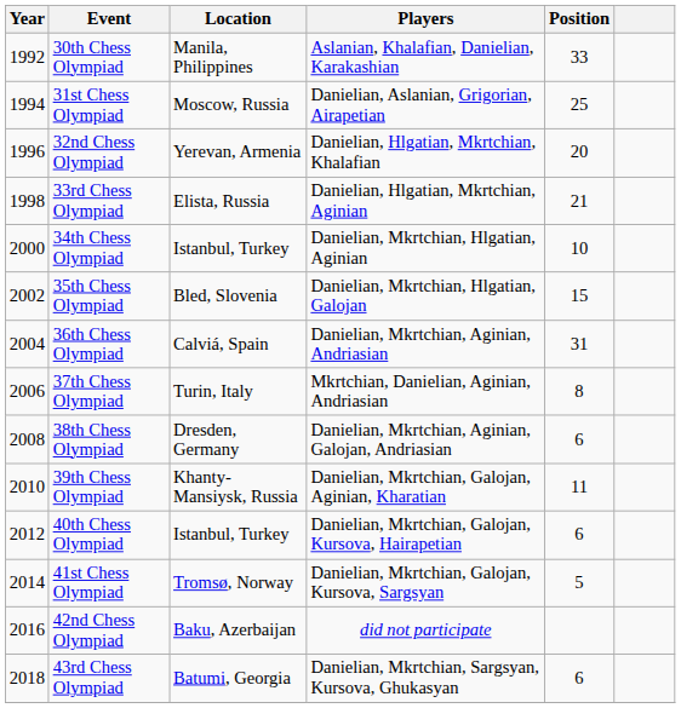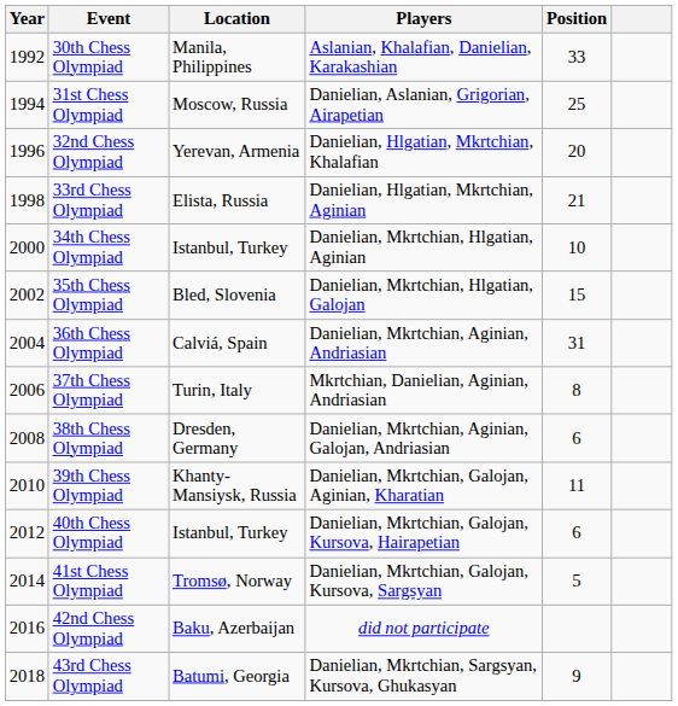43rd Chess Olympiad | Position: 6 -> 9
